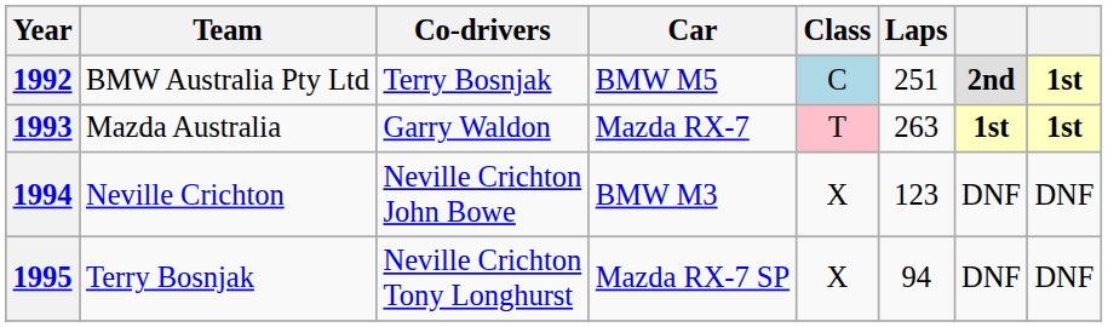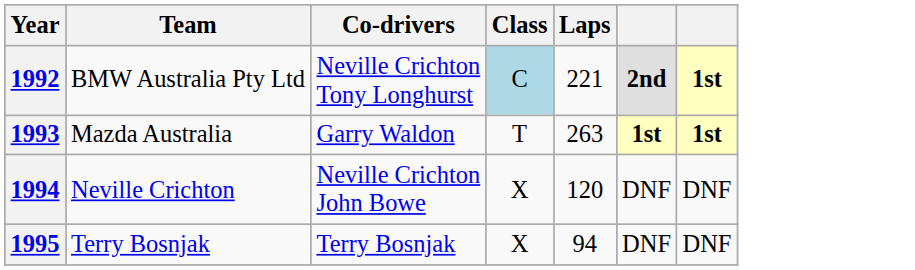- column: Car | BMW M5 | Mazda RX-7 | BMW M3 | Mazda RX-7 SP
1992 | Co-drivers: Terry Bosnjak -> Neville Crichton Tony Longhurst
1992 | Laps: 251 -> 221
1993 | Class: pink background -> no background
1994 | Laps: 123 -> 120
1995 | Co-drivers: Neville Crichton Tony Longhurst -> Terry Bosnjak
